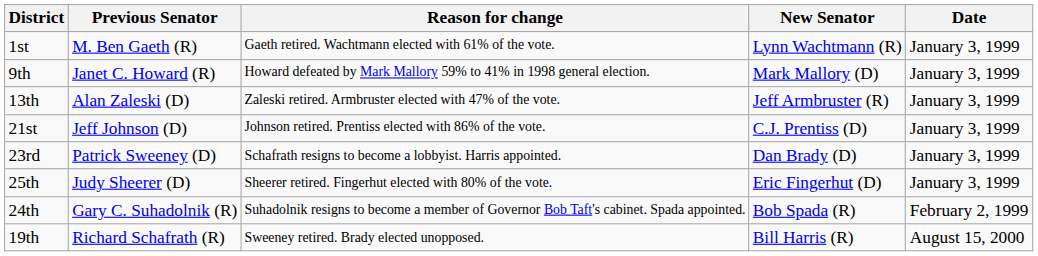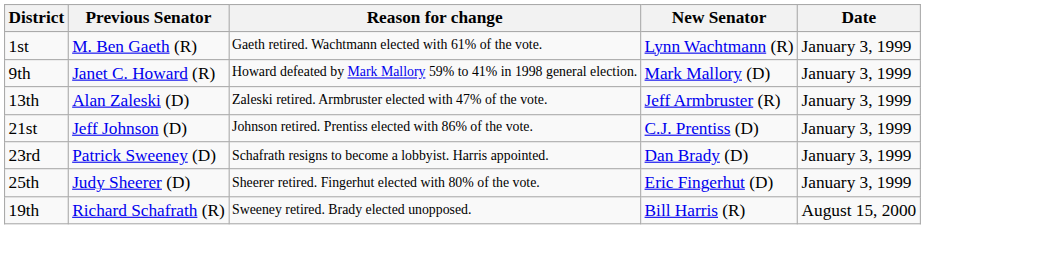- row: 24th | Gary C. Suhadolnik (R) | Suhadolnik resigns to become a member of Governor Bob Taft's cabinet. Spada appointed. | Bob Spada (R) | February 2, 1999
